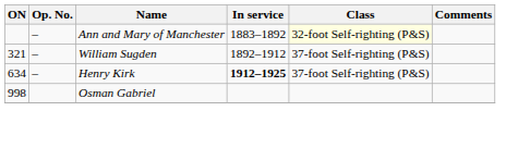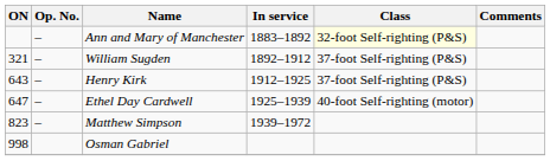Henry Kirk | ON: 634 -> 643
Henry Kirk | In service: bold -> normal
+ row: 647 | – | Ethel Day Cardwell | 1925–1939 | 40-foot Self-righting (motor)
+ row: 823 | – | Matthew Simpson | 1939–1972
